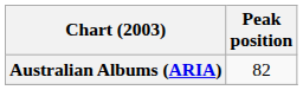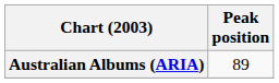Australian Albums (ARIA) | Peak position: 82 -> 89
